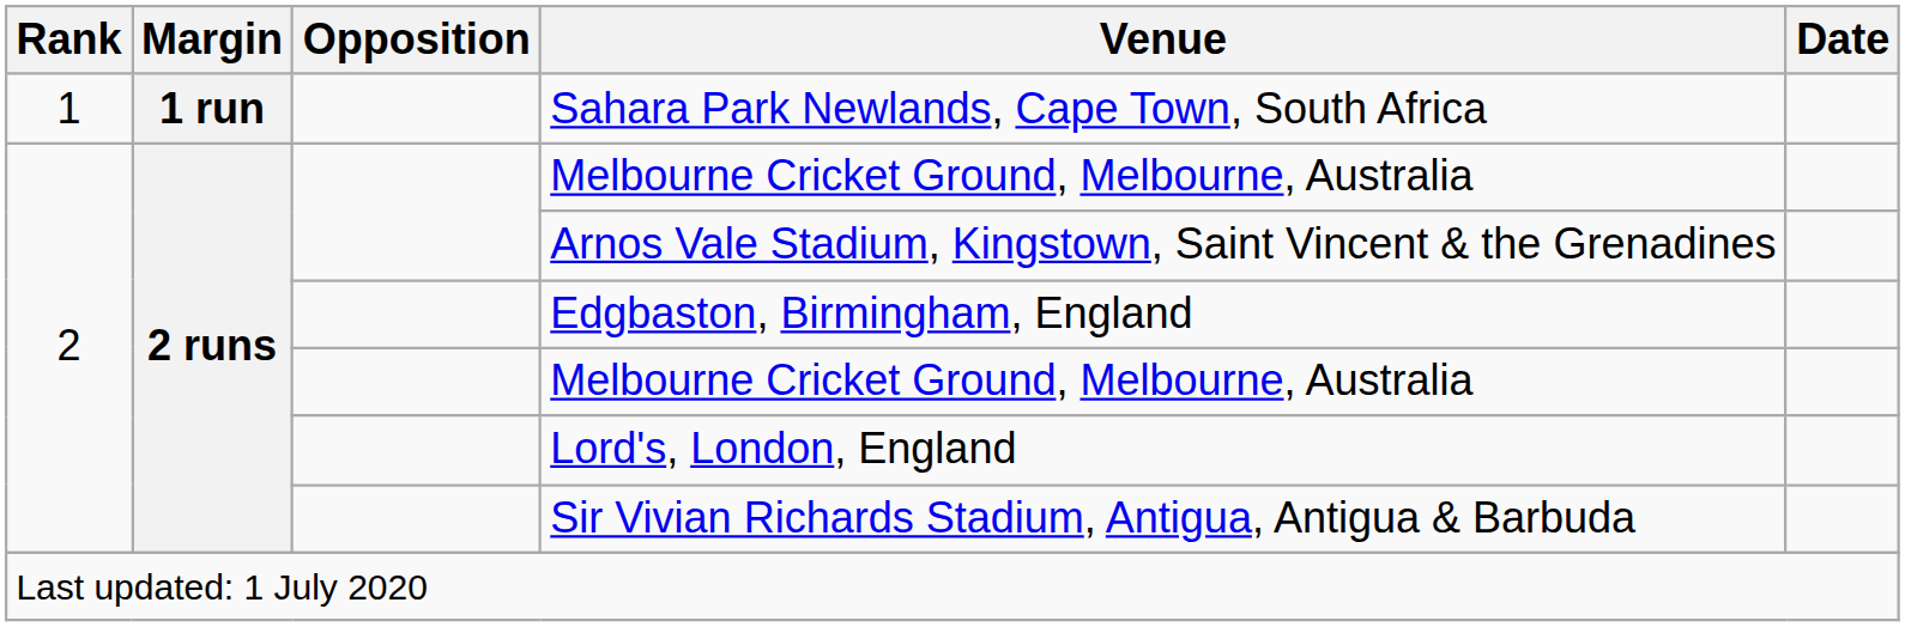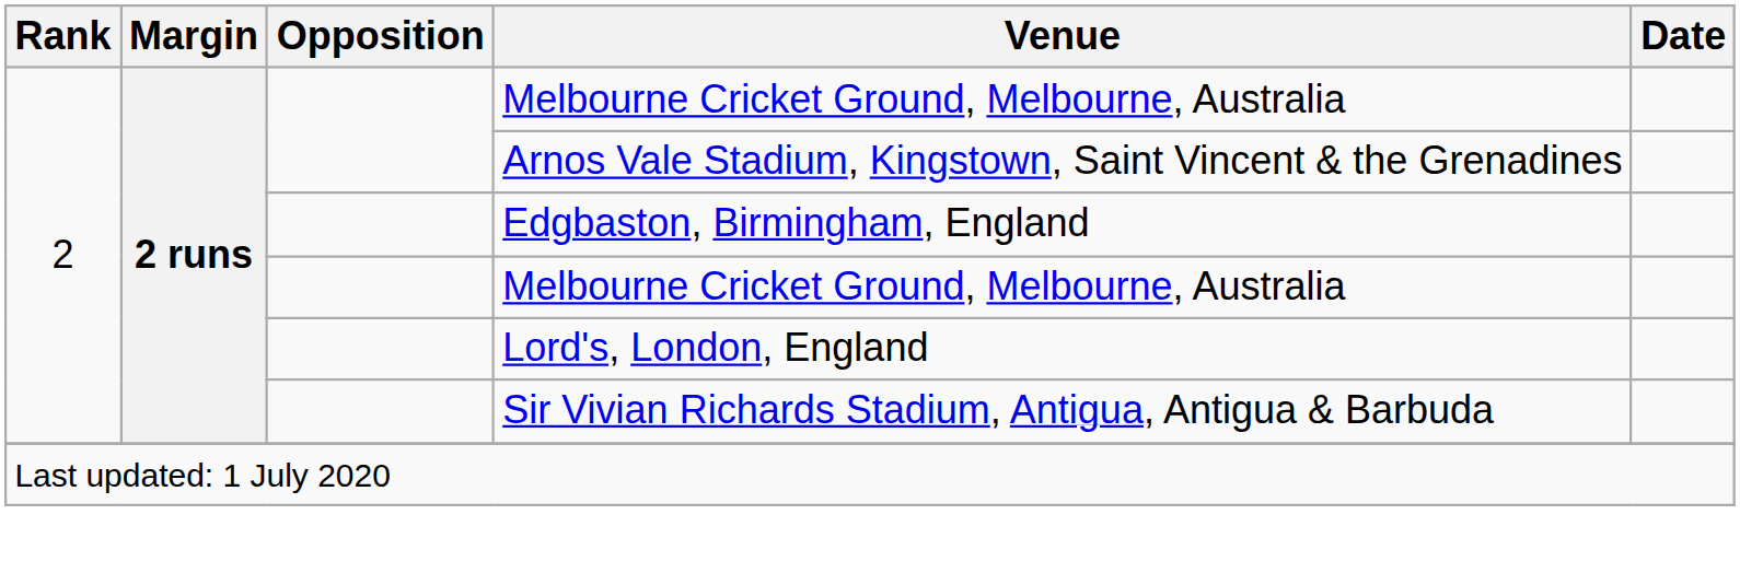- row: 1 | 1 run | Sahara Park Newlands, Cape Town, South Africa
